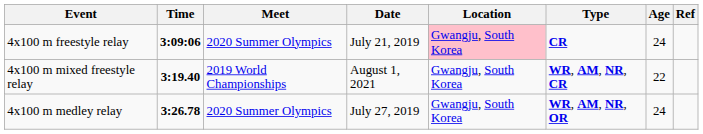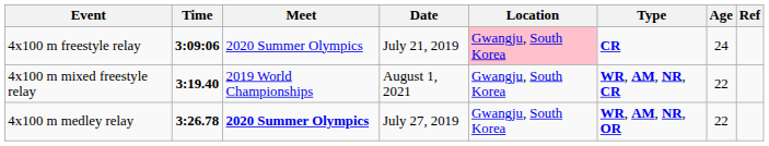4x100 m medley relay | Meet: normal -> bold
4x100 m medley relay | Age: 24 -> 22
